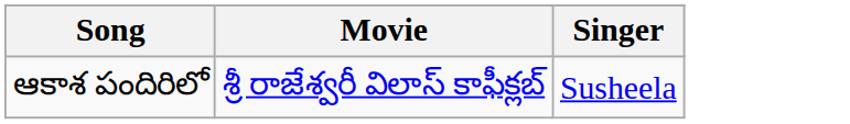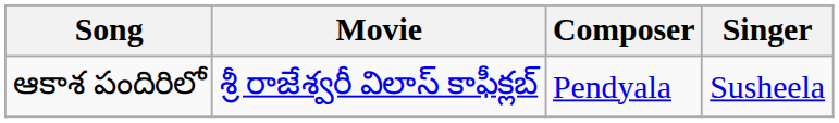+ column: Composer | Pendyala
